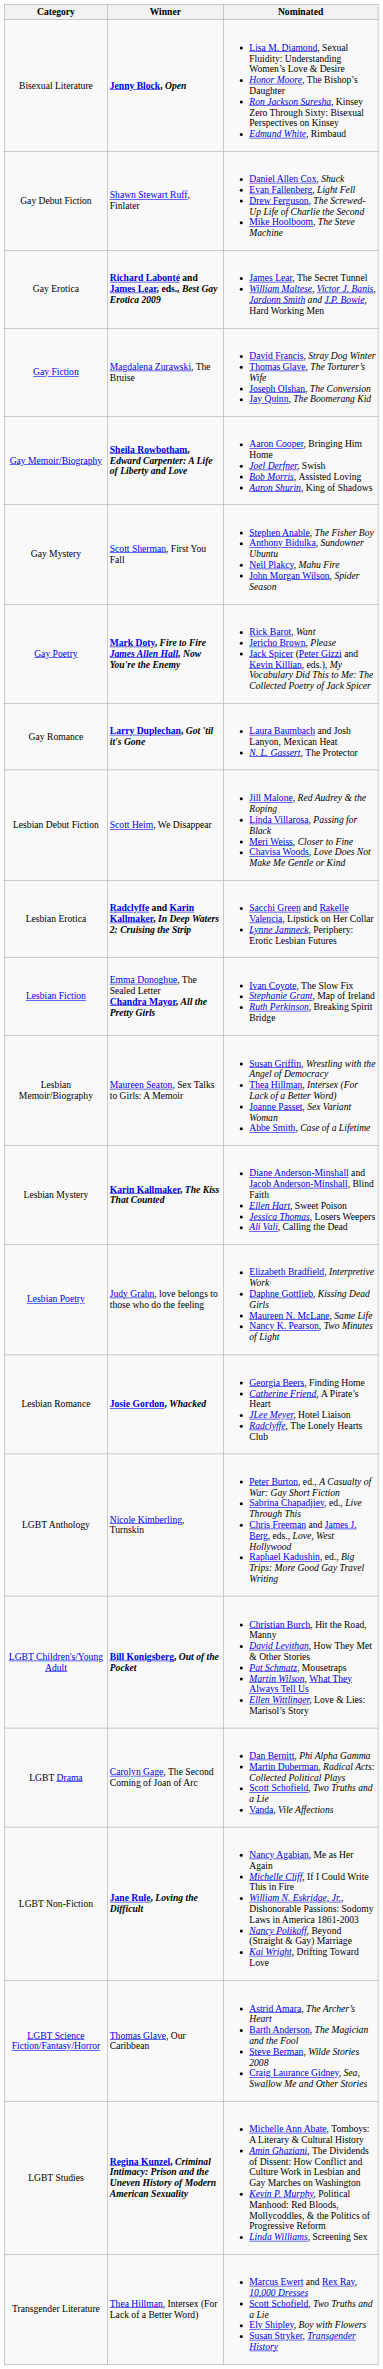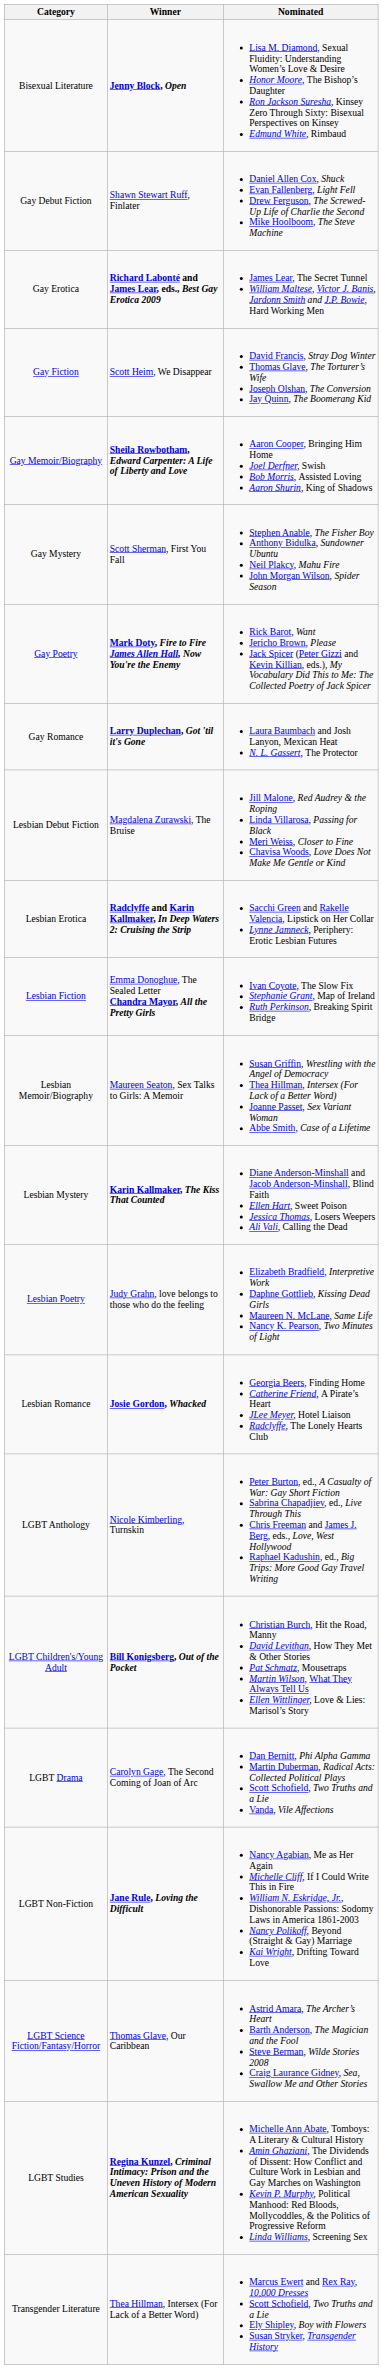Gay Fiction | Winner: Magdalena Zurawski, The Bruise -> Scott Heim, We Disappear
Lesbian Debut Fiction | Winner: Scott Heim, We Disappear -> Magdalena Zurawski, The Bruise
